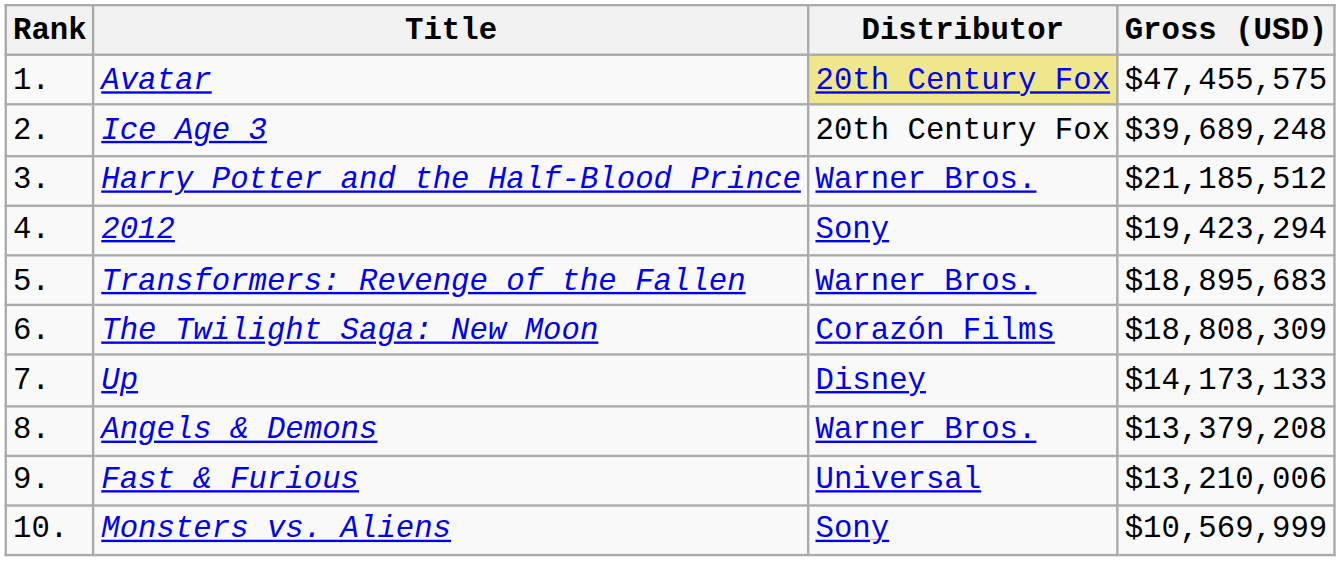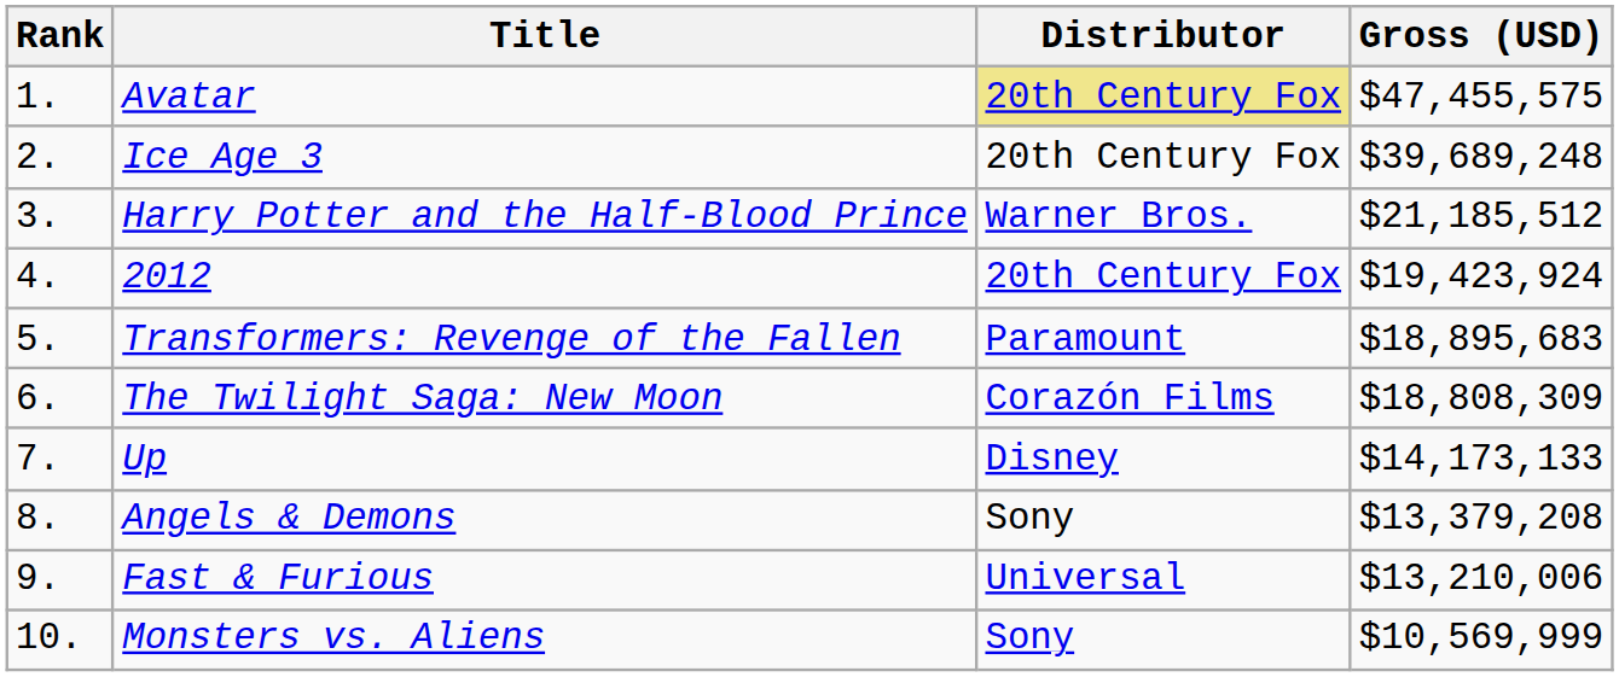2012 | Distributor: Sony -> 20th Century Fox
2012 | Gross (USD): $19,423,294 -> $19,423,924
Transformers: Revenge of the Fallen | Distributor: Warner Bros. -> Paramount
Angels & Demons | Distributor: Warner Bros. -> Sony
